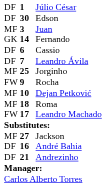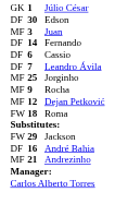Júlio César | column 1: DF -> GK
Fernando | column 1: GK -> DF
Rocha | column 1: FW -> MF
Dejan Petković | column 2: 10 -> 12
Roma | column 1: MF -> FW
- row: FW | 17 | Leandro Machado
Jackson | column 1: MF -> FW
Jackson | column 2: 27 -> 29
Andrezinho | column 1: DF -> MF
